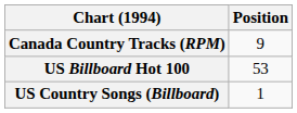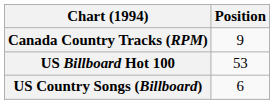US Country Songs (Billboard) | Position: 1 -> 6
